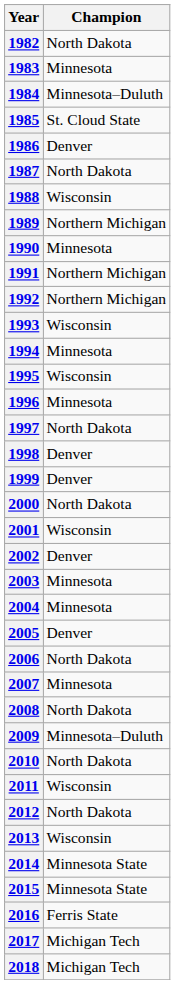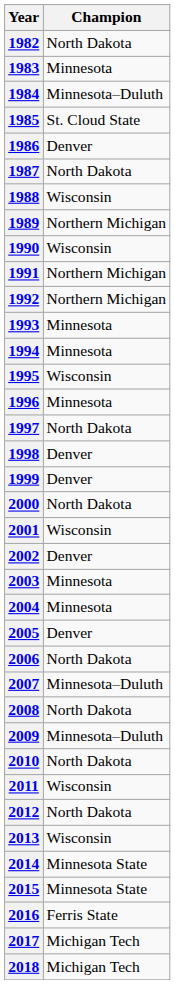1990 | Champion: Minnesota -> Wisconsin
1993 | Champion: Wisconsin -> Minnesota
2007 | Champion: Minnesota -> Minnesota–Duluth
